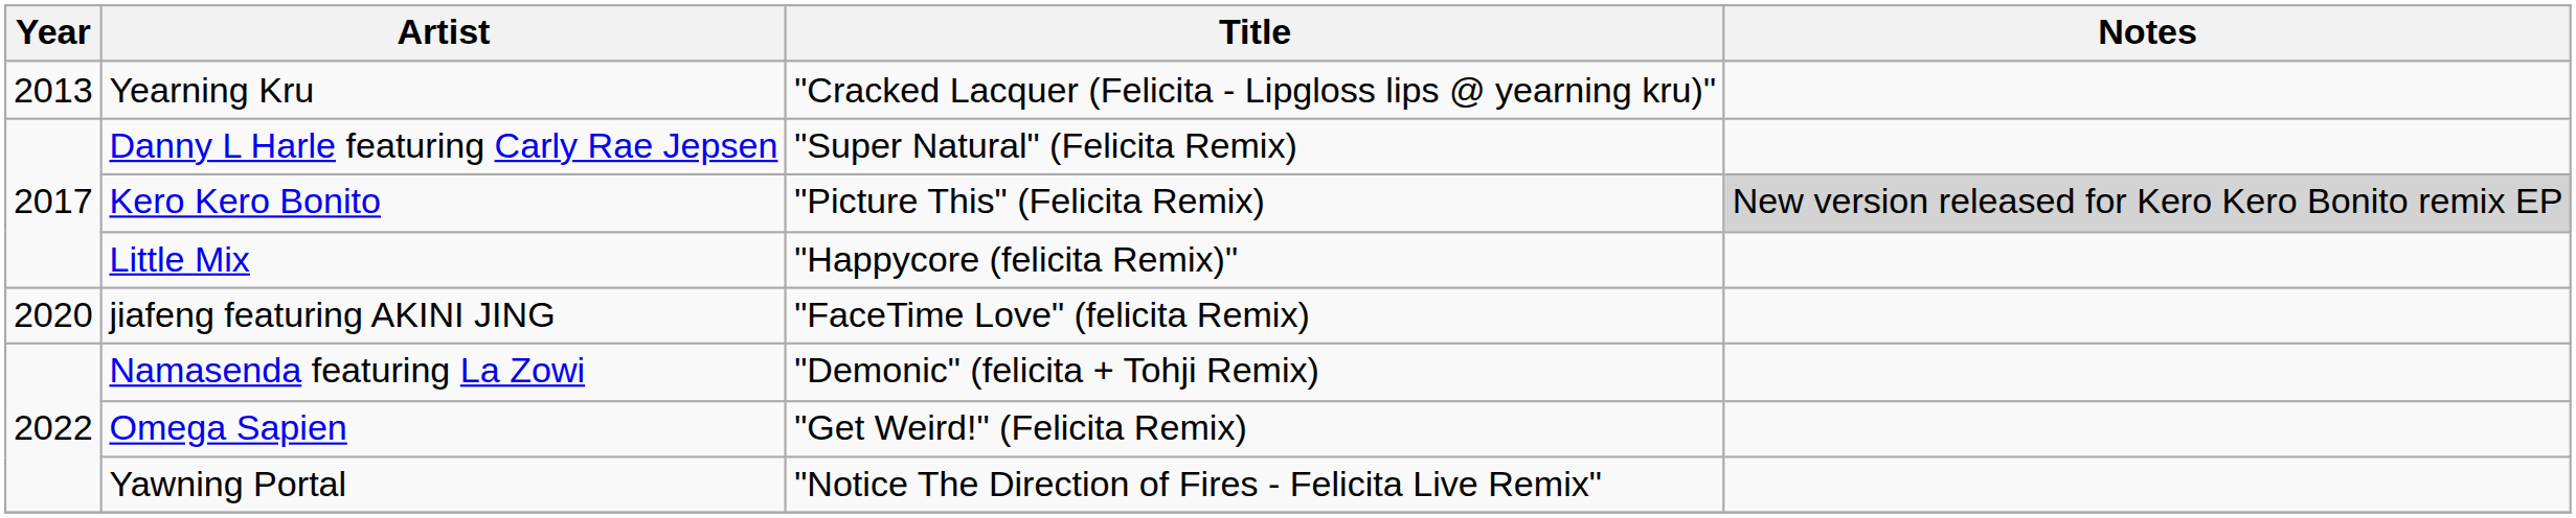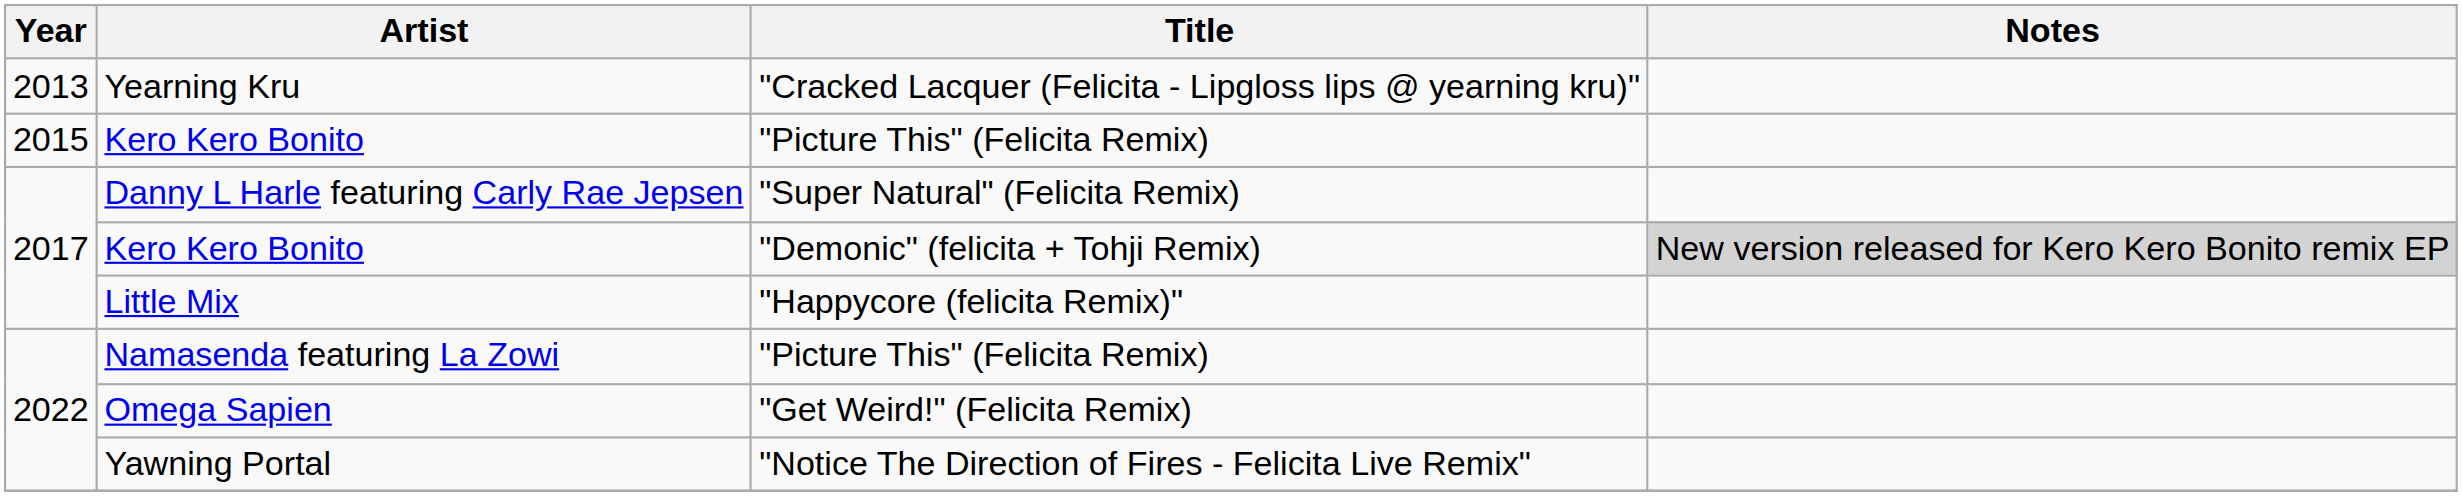+ row: 2015 | Kero Kero Bonito | "Picture This" (Felicita Remix)
2017 / Kero Kero Bonito | Title: "Picture This" (Felicita Remix) -> "Demonic" (felicita + Tohji Remix)
- row: 2020 | jiafeng featuring AKINI JING | "FaceTime Love" (felicita Remix)
Namasenda featuring La Zowi | Title: "Demonic" (felicita + Tohji Remix) -> "Picture This" (Felicita Remix)
